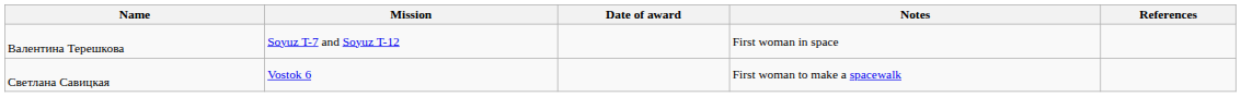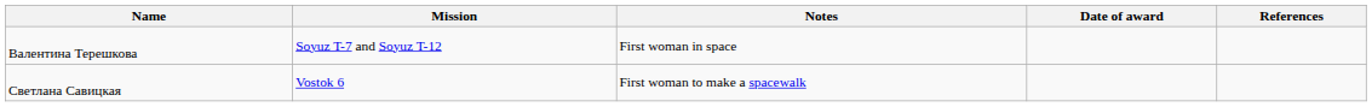columns swapped: Date of award <-> Notes
